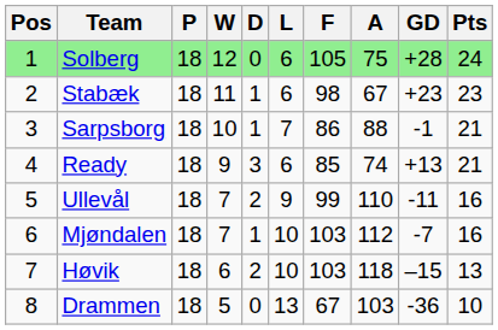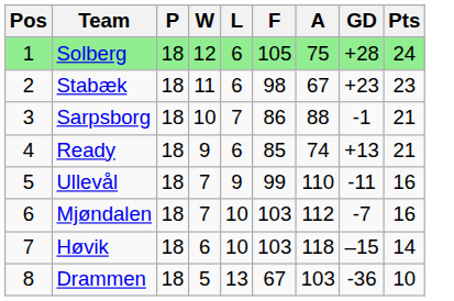- column: D | 0 | 1 | 1 | 3 | 2 | 1 | 2 | 0
Høvik | Pts: 13 -> 14
